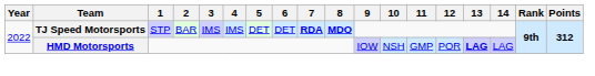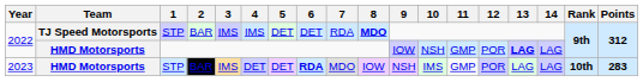2022 / TJ Speed Motorsports | 7: bold -> normal
+ row: 2023 | HMD Motorsports | STP | BAR | IMS | DET | DET | RDA | MDO | IOW | NSH | IMS | GMP | POR | LAG | LAG | 10th | 283
